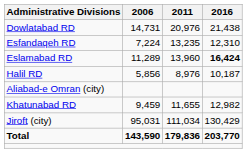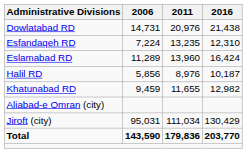Eslamabad RD | 2016: bold -> normal
rows swapped: Khatunabad RD <-> Aliabad-e Omran (city)
